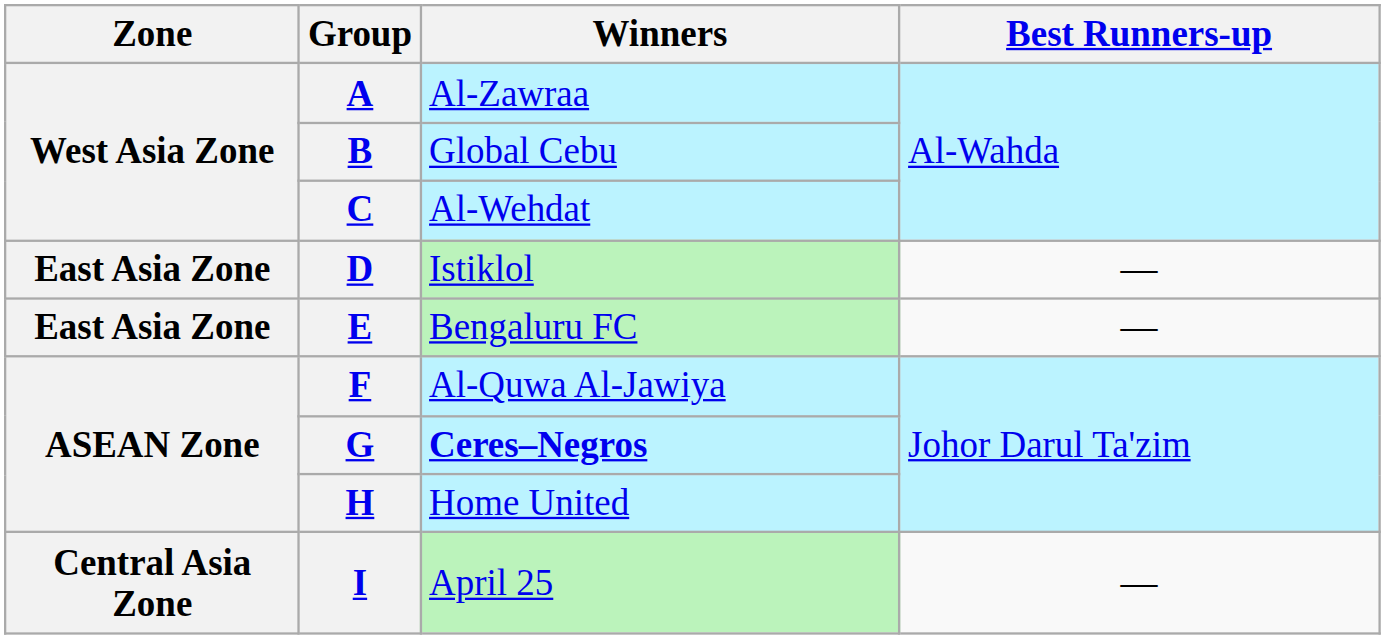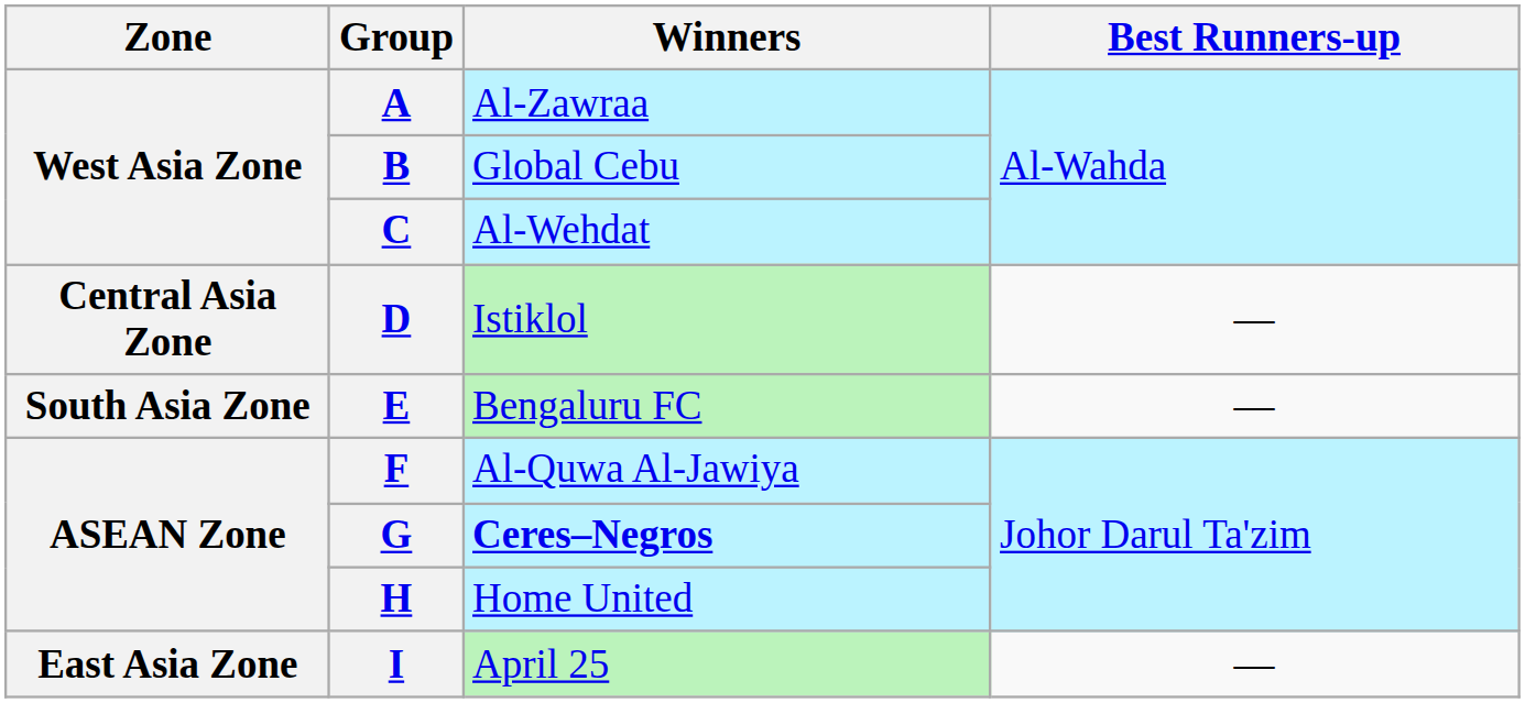D | Zone: East Asia Zone -> Central Asia Zone
E | Zone: East Asia Zone -> South Asia Zone
I | Zone: Central Asia Zone -> East Asia Zone
